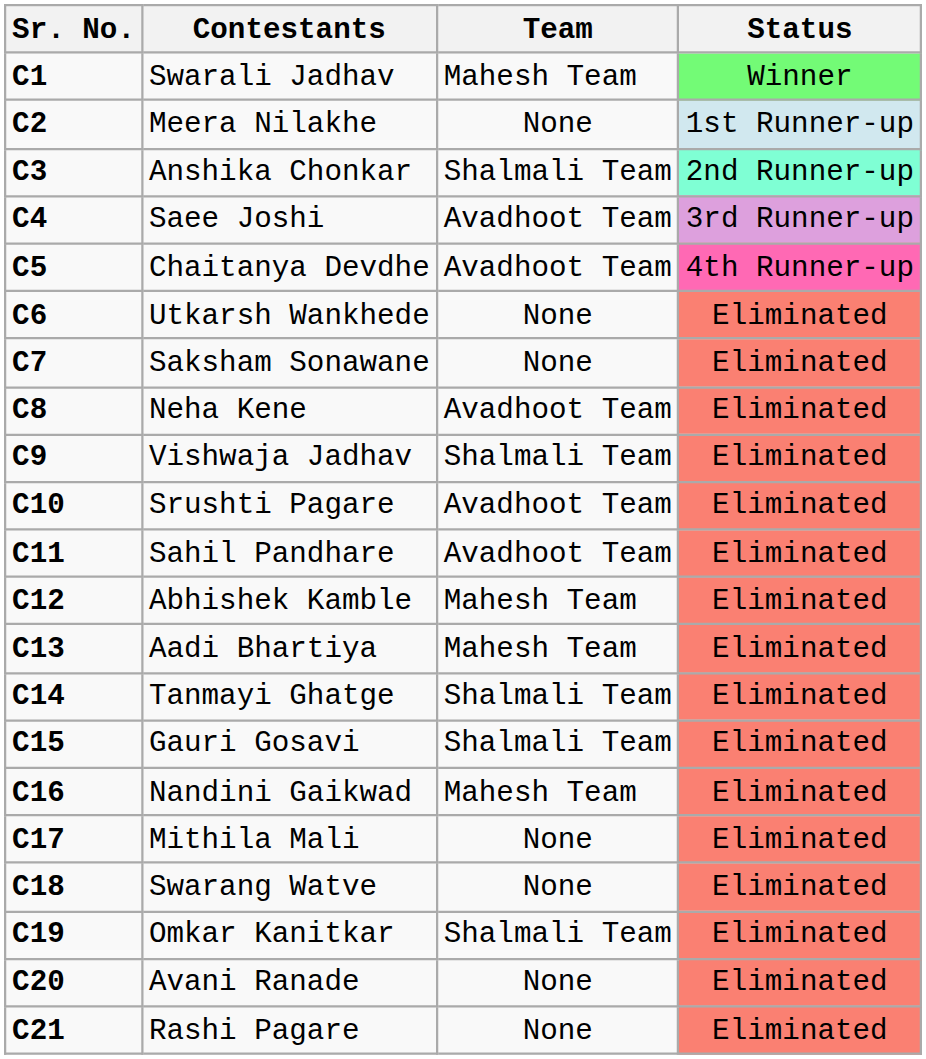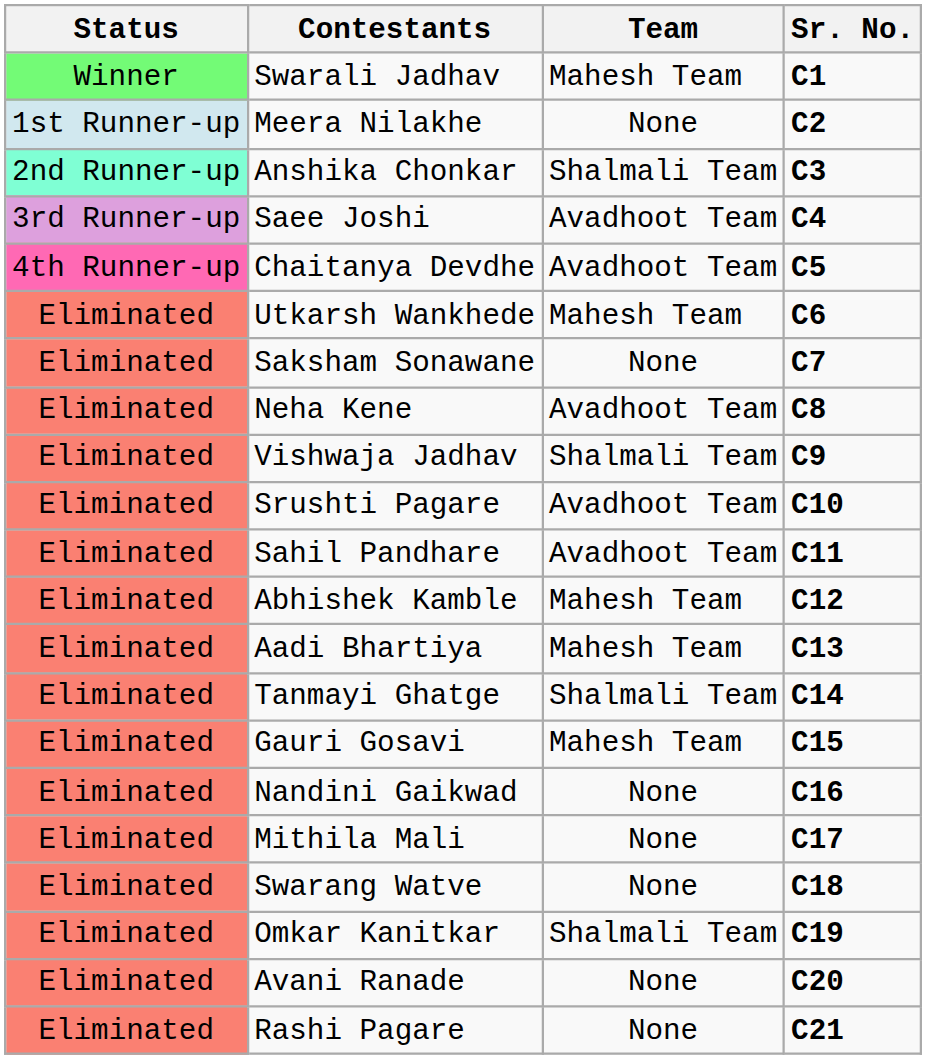columns swapped: Sr. No. <-> Status
Utkarsh Wankhede | Team: None -> Mahesh Team
Gauri Gosavi | Team: Shalmali Team -> Mahesh Team
Nandini Gaikwad | Team: Mahesh Team -> None
